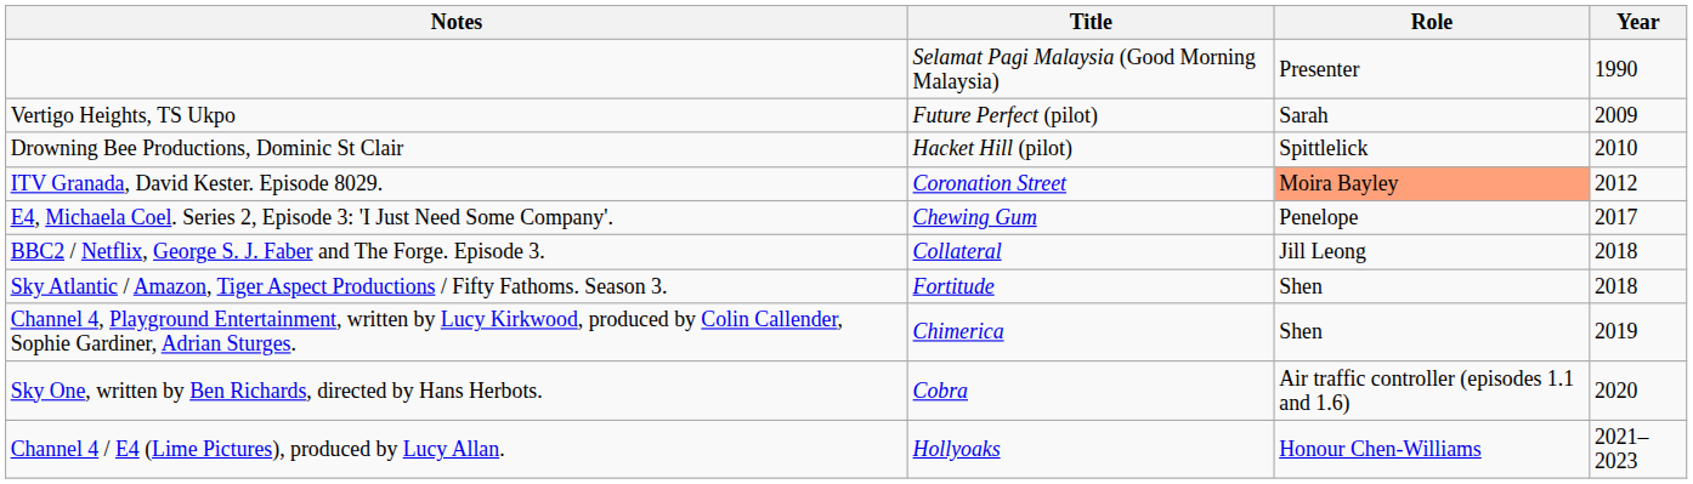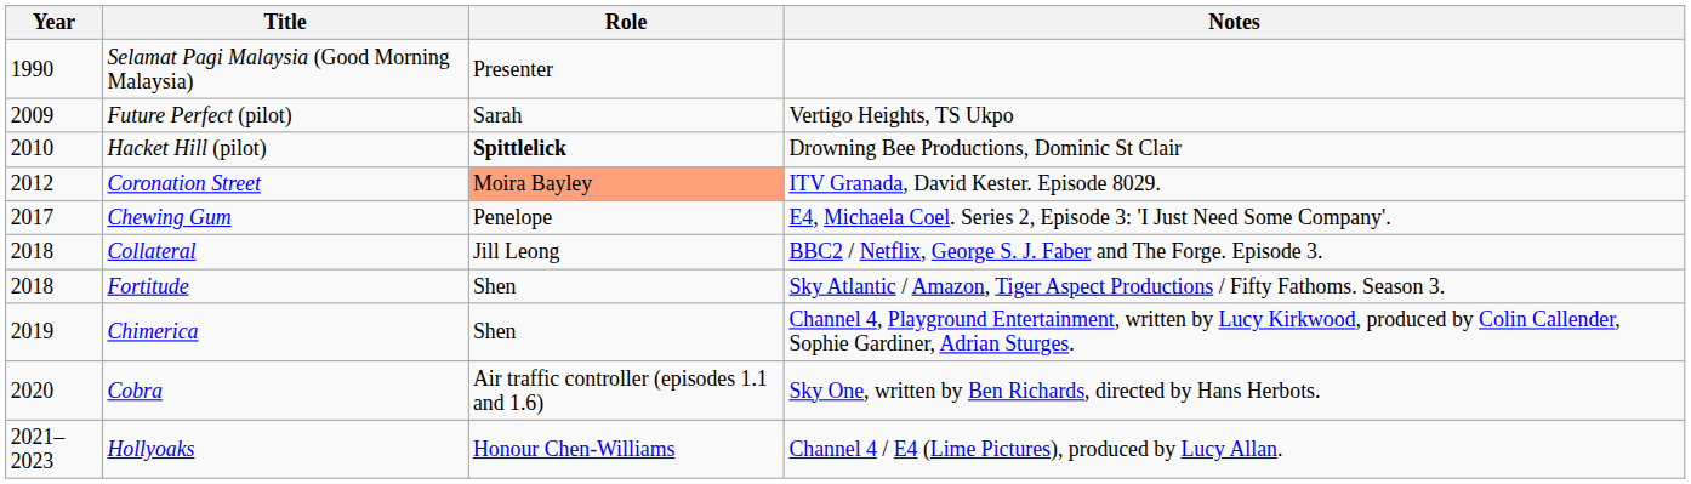columns swapped: Year <-> Notes
Hacket Hill (pilot) | Role: normal -> bold
